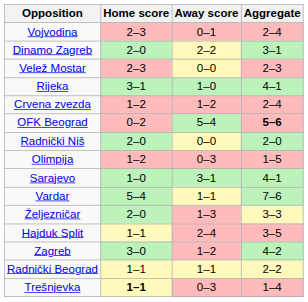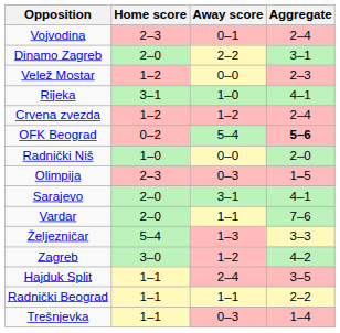Velež Mostar | Home score: 2–3 -> 1–2
Radnički Niš | Home score: 2–0 -> 1–0
Olimpija | Home score: 1–2 -> 2–3
Sarajevo | Home score: 1–0 -> 2–0
Vardar | Home score: 5–4 -> 2–0
Željezničar | Home score: 2–0 -> 5–4
rows swapped: Hajduk Split <-> Zagreb
Trešnjevka | Home score: bold -> normal
